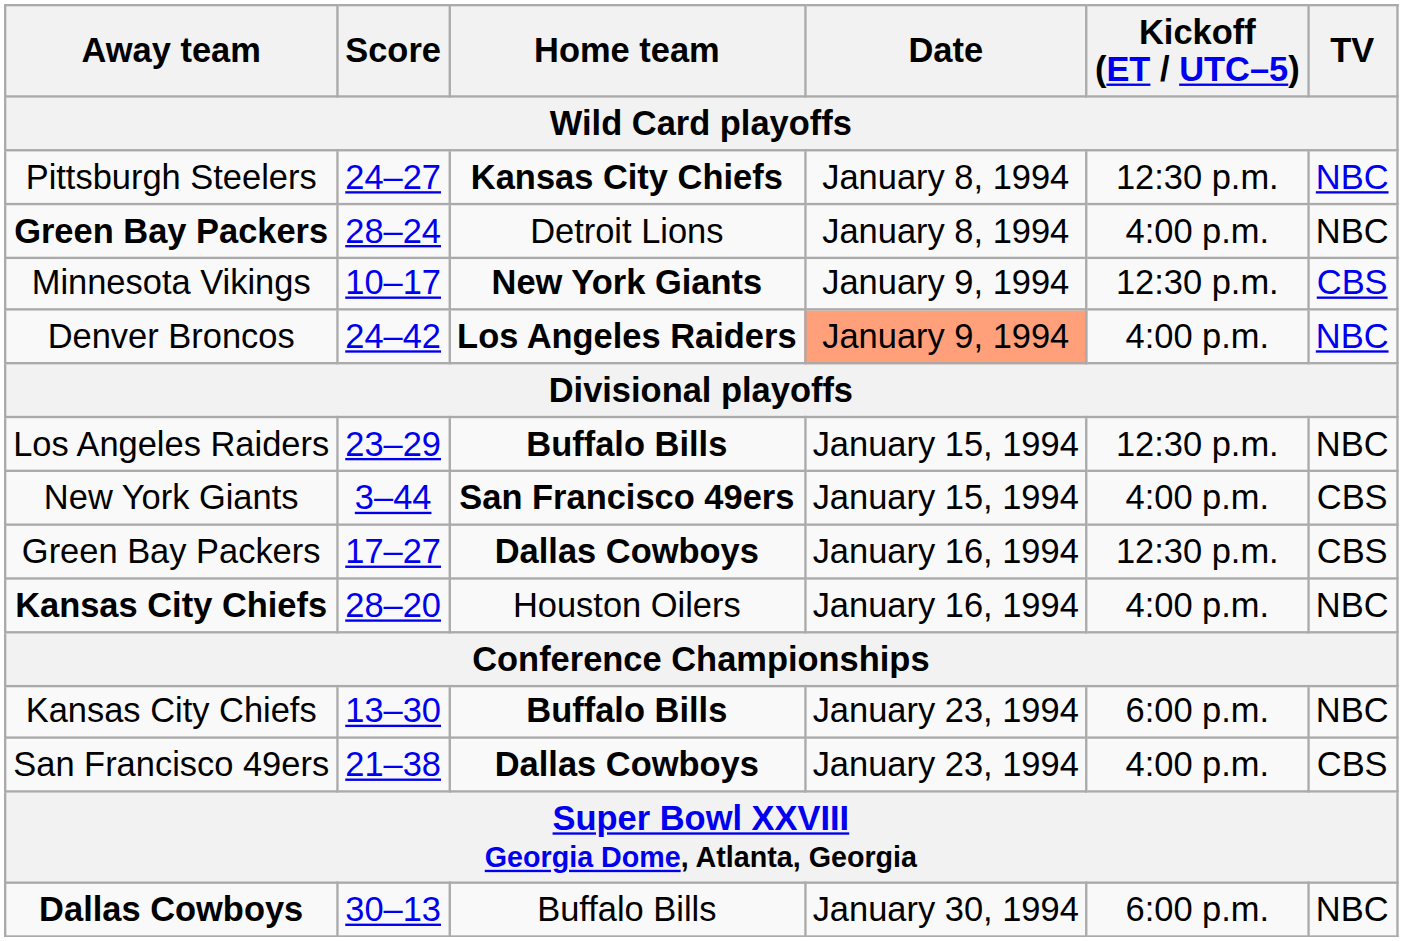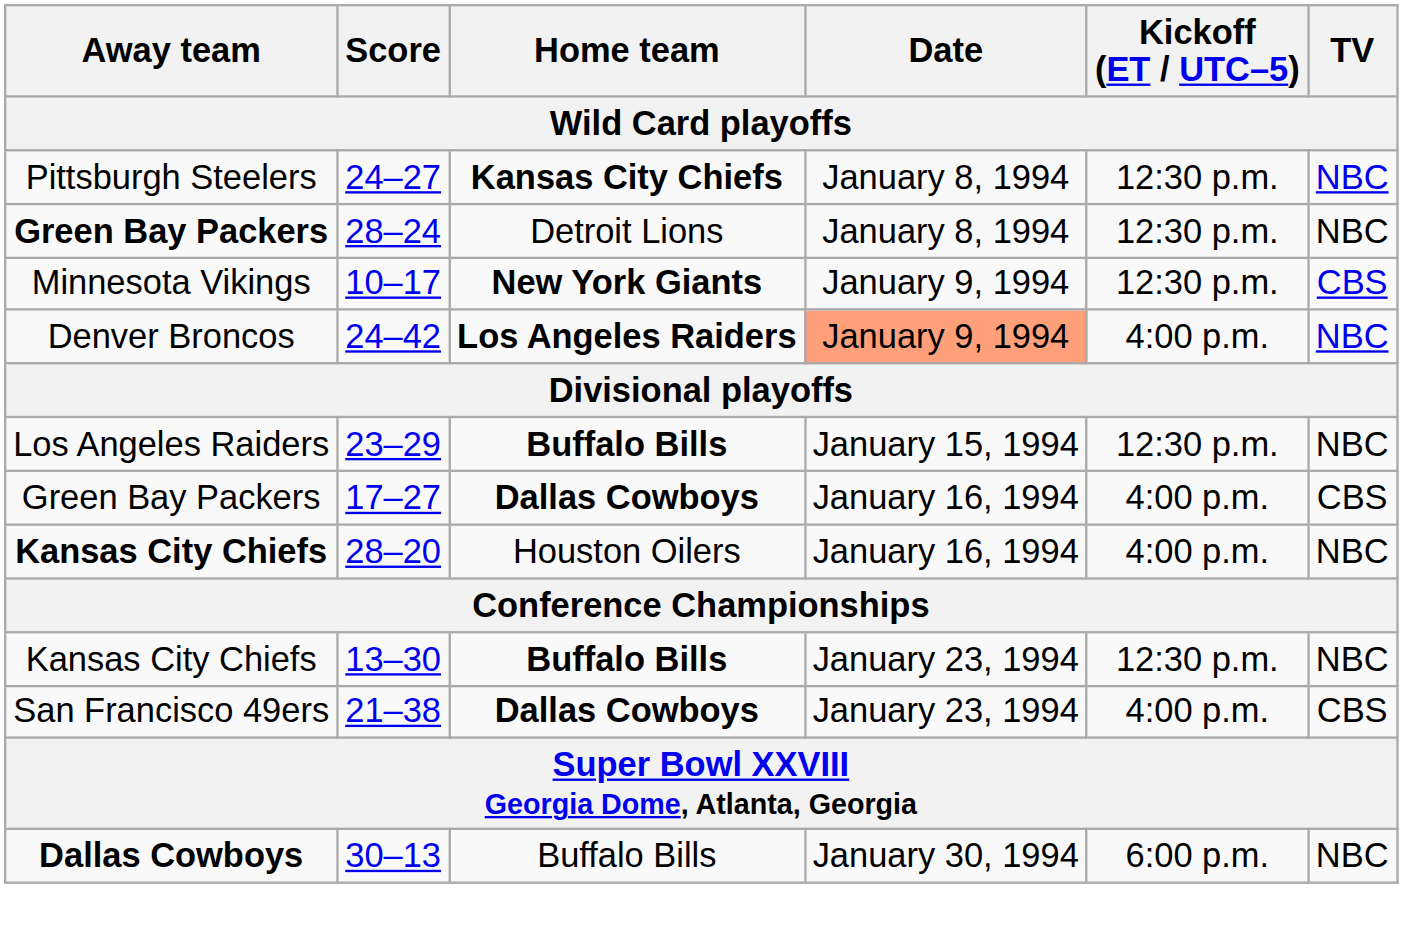28–24 | Kickoff (ET / UTC–5): 4:00 p.m. -> 12:30 p.m.
- row: New York Giants | 3–44 | San Francisco 49ers | January 15, 1994 | 4:00 p.m. | CBS
17–27 | Kickoff (ET / UTC–5): 12:30 p.m. -> 4:00 p.m.
13–30 | Kickoff (ET / UTC–5): 6:00 p.m. -> 12:30 p.m.
